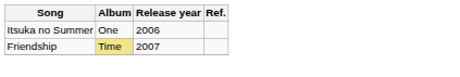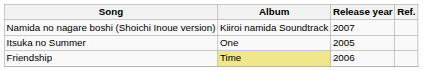+ row: Namida no nagare boshi (Shoichi Inoue version) | Kiiroi namida Soundtrack | 2007
Itsuka no Summer | Release year: 2006 -> 2005
Friendship | Release year: 2007 -> 2006
